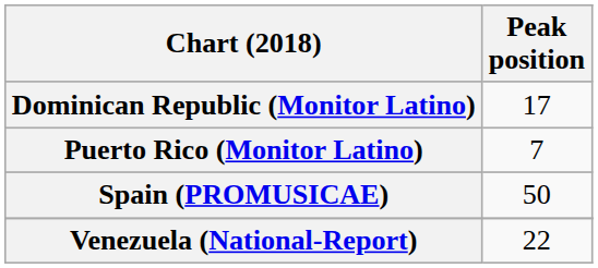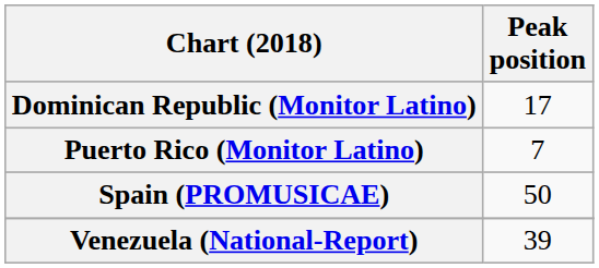Venezuela (National-Report) | Peak position: 22 -> 39
